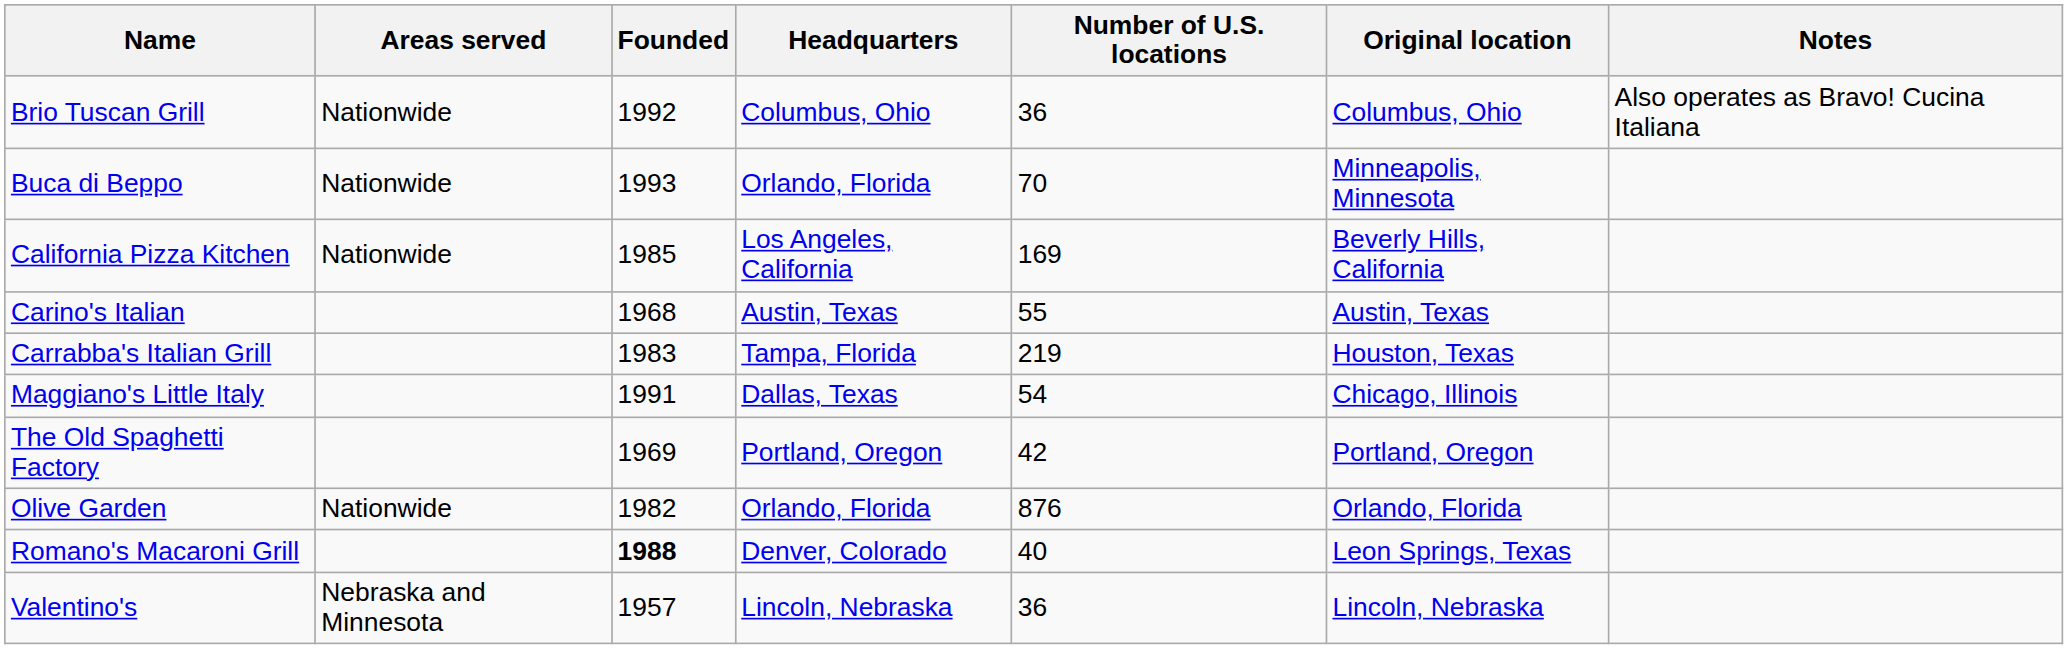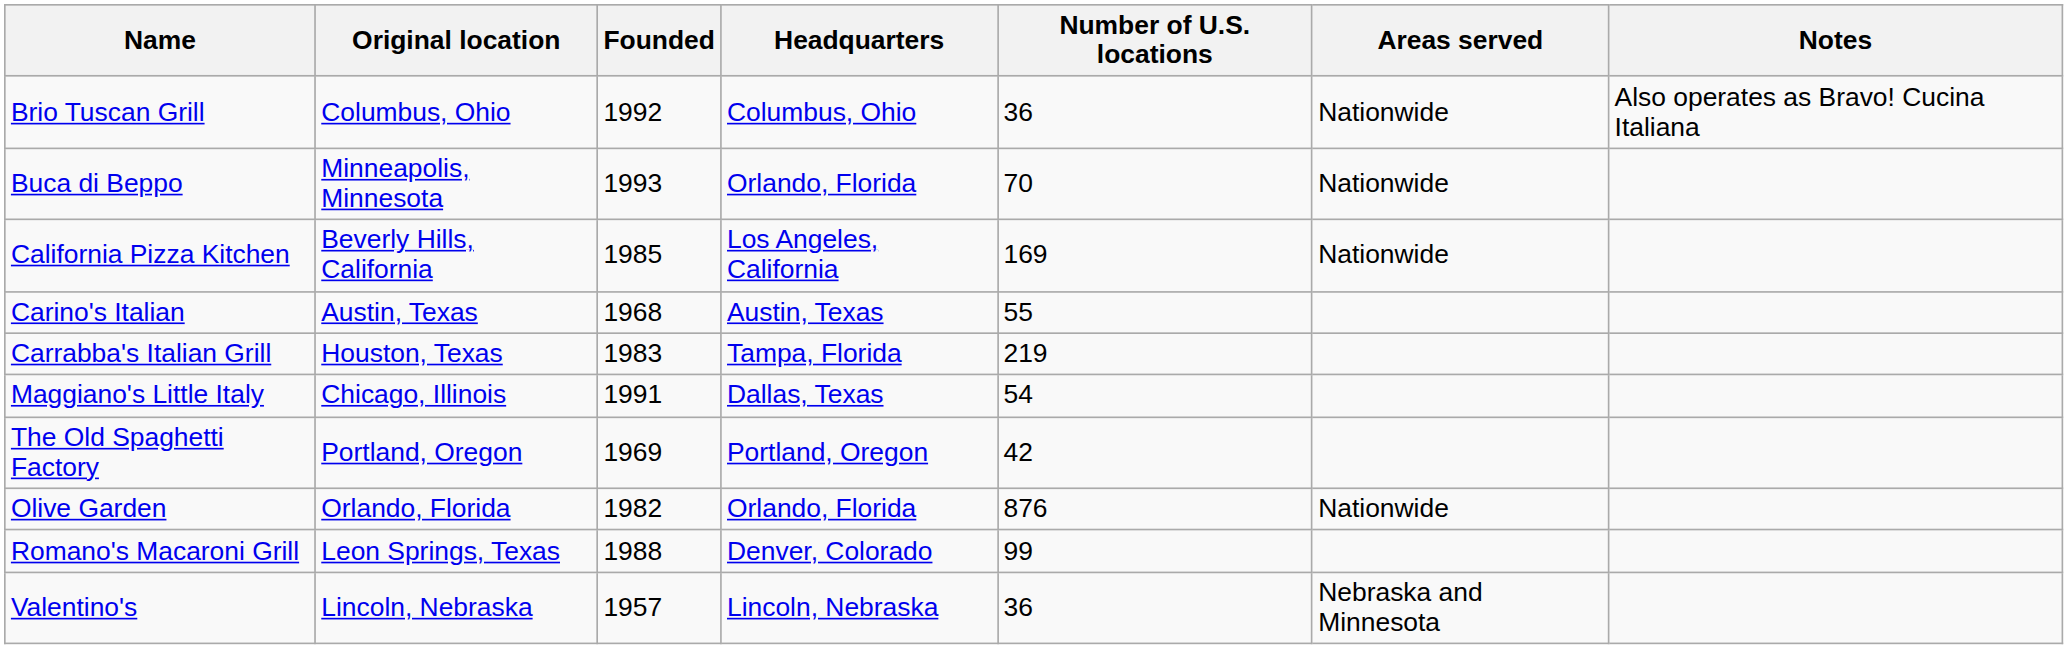columns swapped: Original location <-> Areas served
Romano's Macaroni Grill | Founded: bold -> normal
Romano's Macaroni Grill | Number of U.S. locations: 40 -> 99
